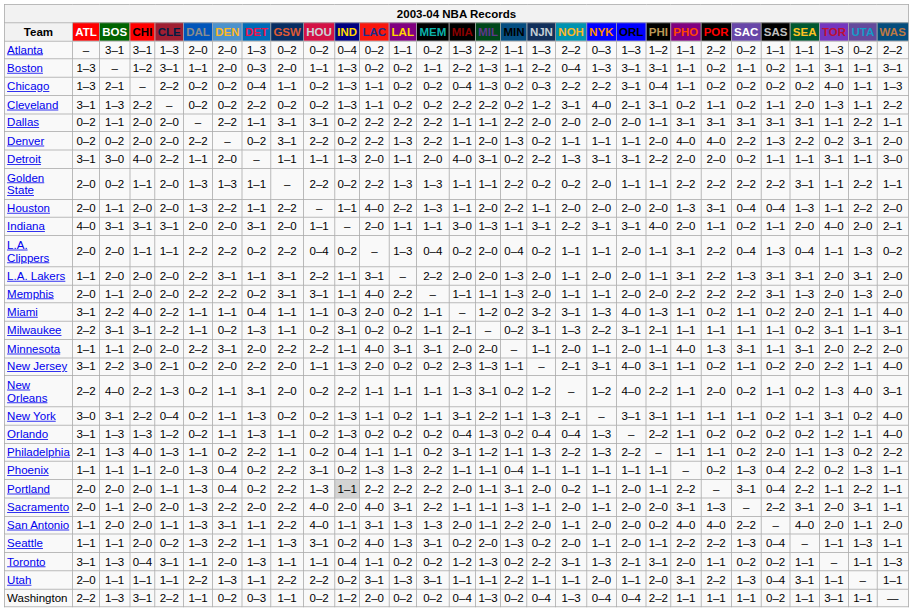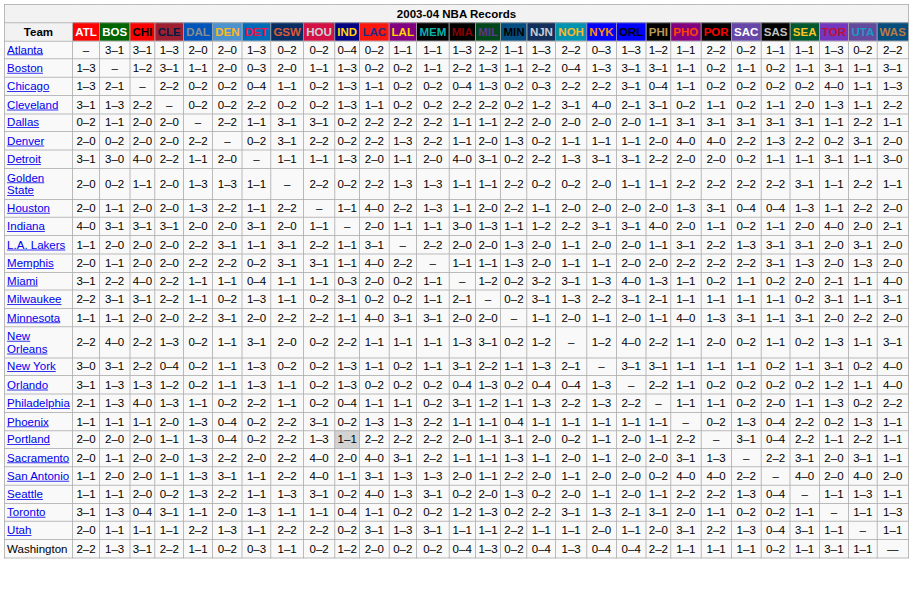Atlanta | MEM: 0–2 -> 1–1
Denver | ATL: 0–2 -> 2–0
Indiana | NJN: 3–1 -> 1–2
- row: L.A. Clippers | 2–0 | 2–0 | 1–1 | 1–1 | 2–2 | 2–2 | 0–2 | 2–2 | 0–4 | 0–2 | – | 1–3 | 0–4 | 0–2 | 2–0 | 0–4 | 0–2 | 1–1 | 1–1 | 2–0 | 1–1 | 3–1 | 2–2 | 0–4 | 1–3 | 0–4 | 1–1 | 1–3 | 0–2
- row: New Jersey | 3–1 | 2–2 | 3–0 | 2–1 | 0–2 | 2–0 | 2–2 | 2–0 | 1–1 | 1–3 | 2–0 | 0–2 | 0–2 | 2–3 | 1–3 | 1–1 | – | 2–1 | 3–1 | 4–0 | 3–1 | 1–1 | 0–2 | 1–1 | 0–2 | 2–0 | 2–2 | 1–1 | 4–0
New Orleans | UTA: 4–0 -> 1–1
San Antonio | UTA: 1–1 -> 4–0
